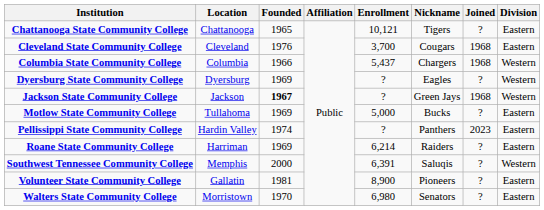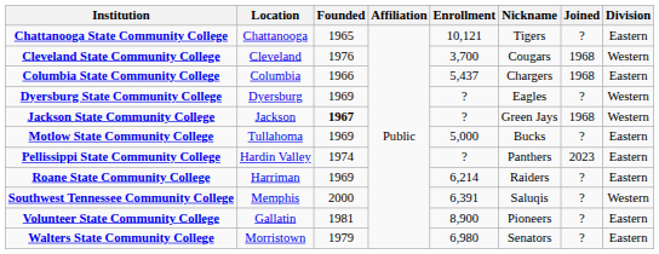Cleveland State Community College | Division: Eastern -> Western
Columbia State Community College | Division: Western -> Eastern
Walters State Community College | Founded: 1970 -> 1979
